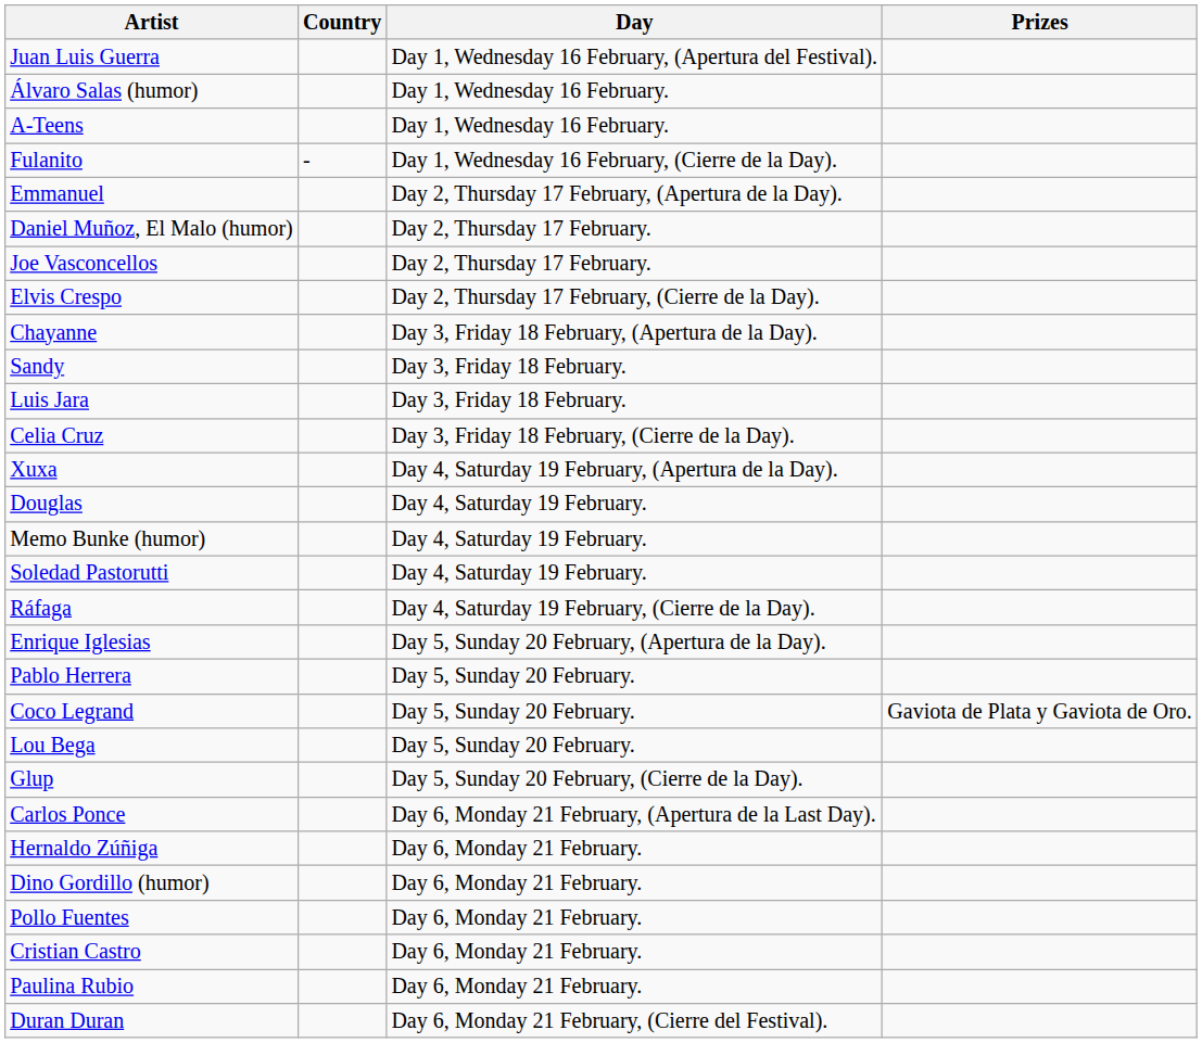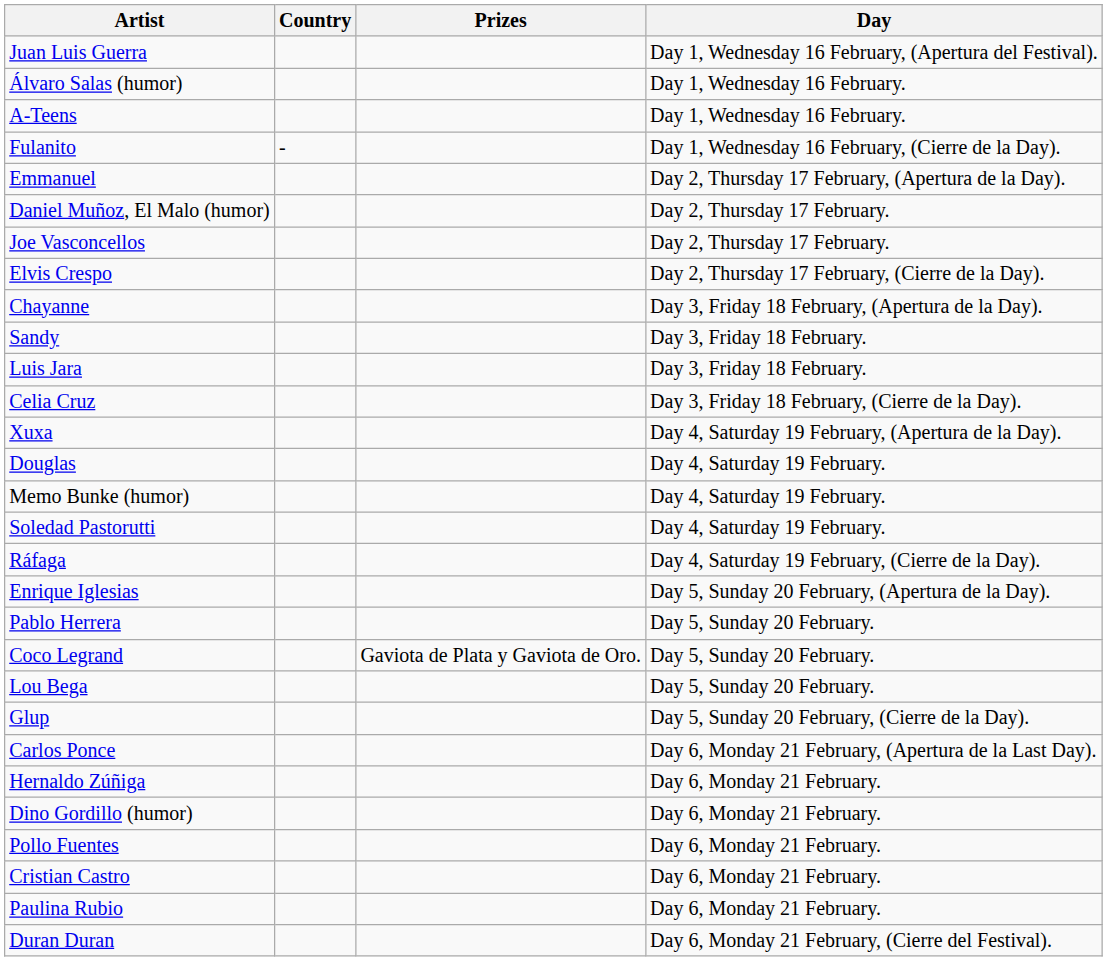columns swapped: Day <-> Prizes
